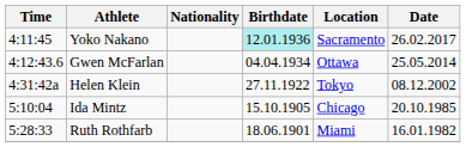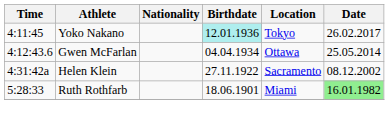Yoko Nakano | Location: Sacramento -> Tokyo
Helen Klein | Location: Tokyo -> Sacramento
- row: 5:10:04 | Ida Mintz | 15.10.1905 | Chicago | 20.10.1985
Ruth Rothfarb | Date: no background -> lightgreen background
